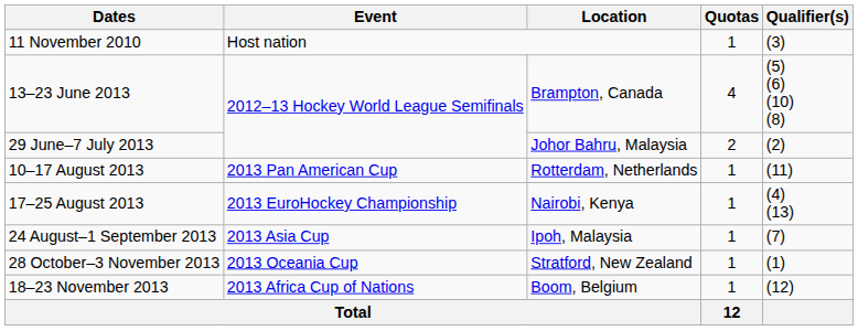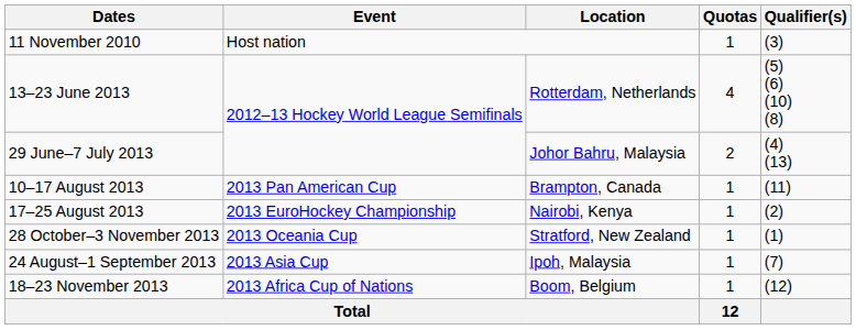13–23 June 2013 | Location: Brampton, Canada -> Rotterdam, Netherlands
29 June–7 July 2013 | Qualifier(s): (2) -> (4) (13)
10–17 August 2013 | Location: Rotterdam, Netherlands -> Brampton, Canada
17–25 August 2013 | Qualifier(s): (4) (13) -> (2)
rows swapped: 24 August–1 September 2013 <-> 28 October–3 November 2013
